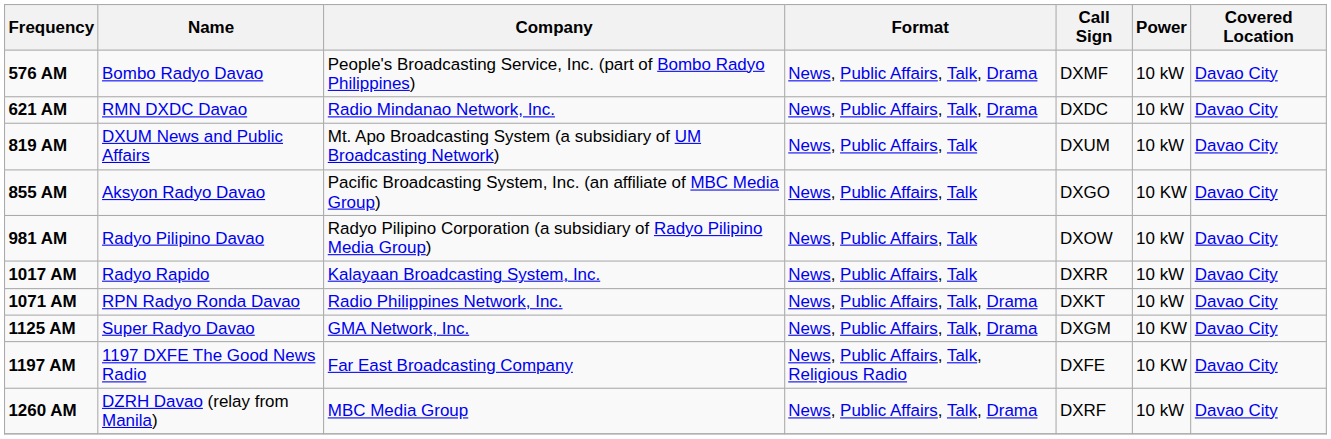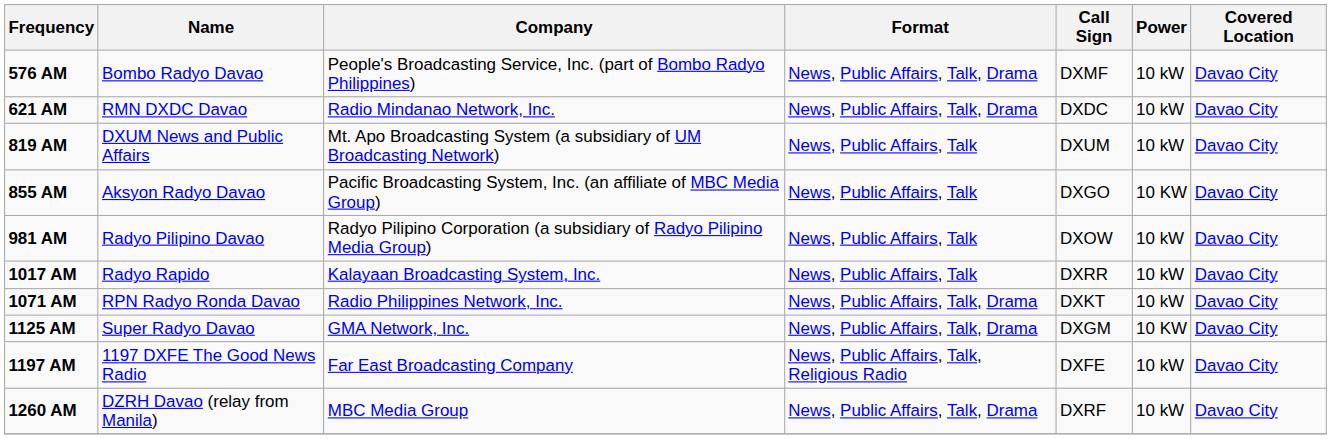1197 AM | Power: 10 KW -> 10 kW
